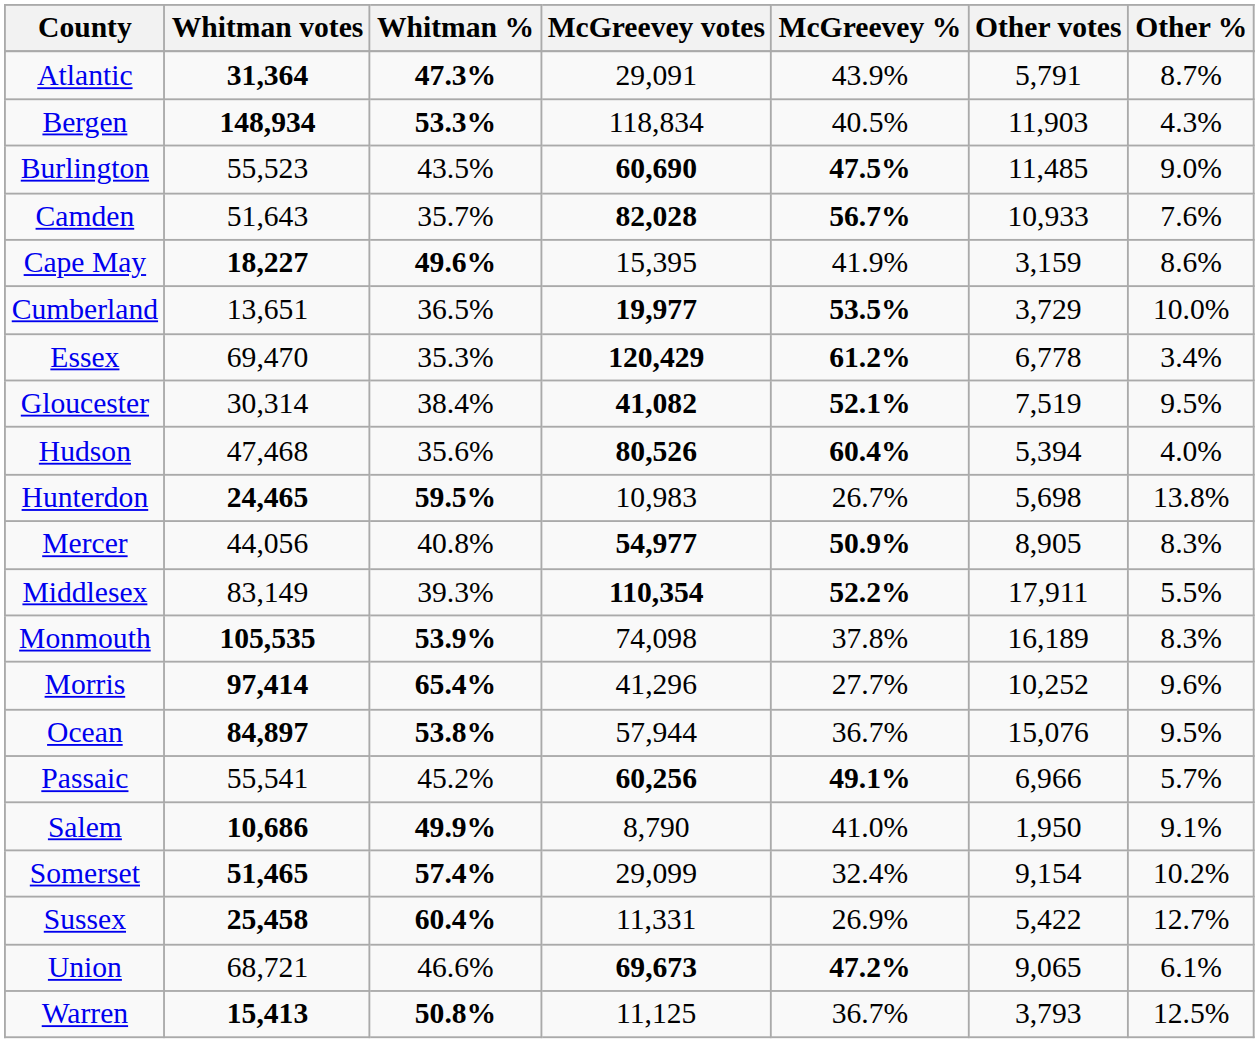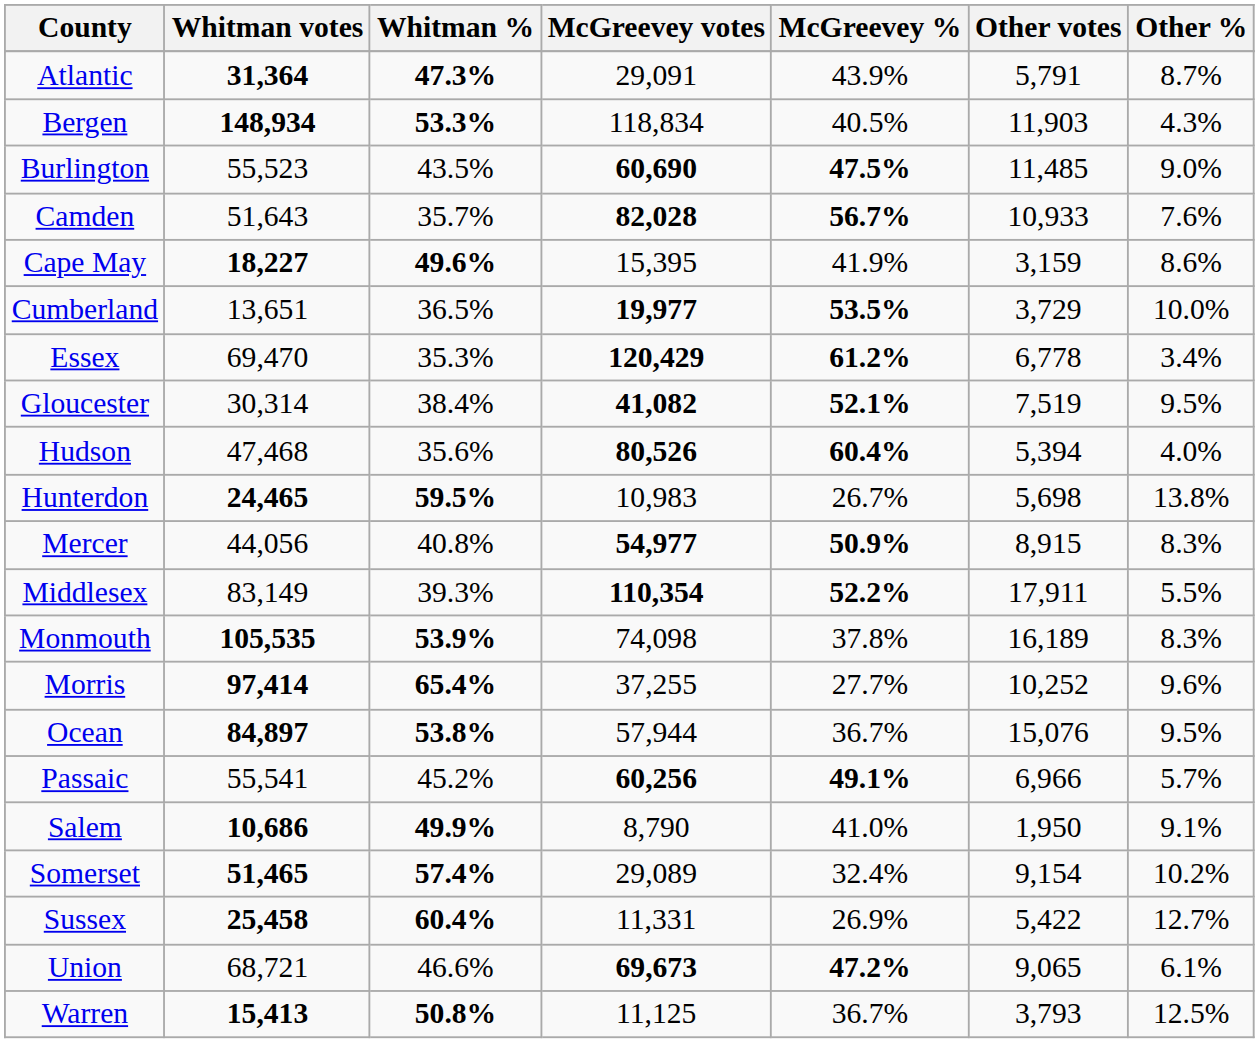Mercer | Other votes: 8,905 -> 8,915
Morris | McGreevey votes: 41,296 -> 37,255
Somerset | McGreevey votes: 29,099 -> 29,089
